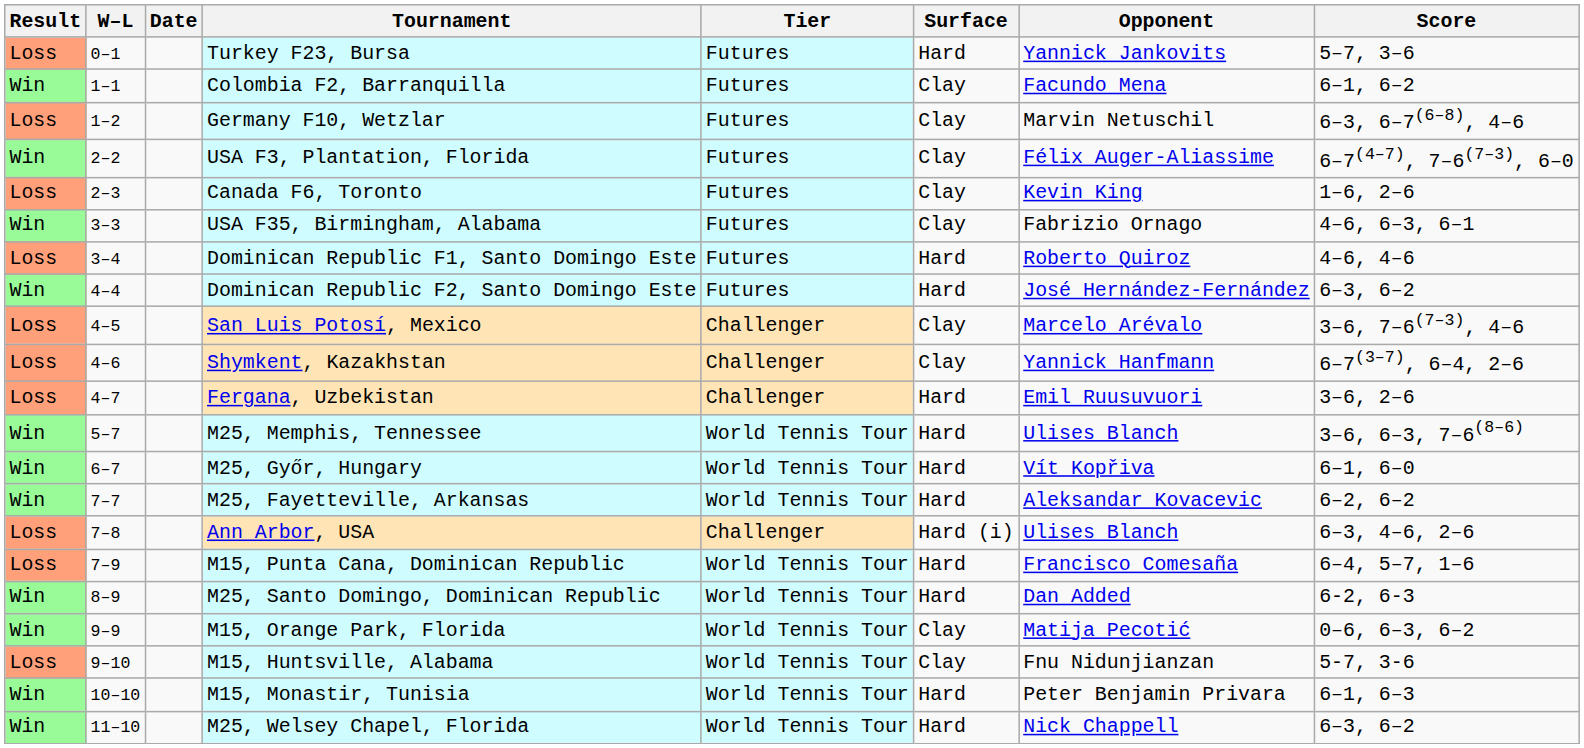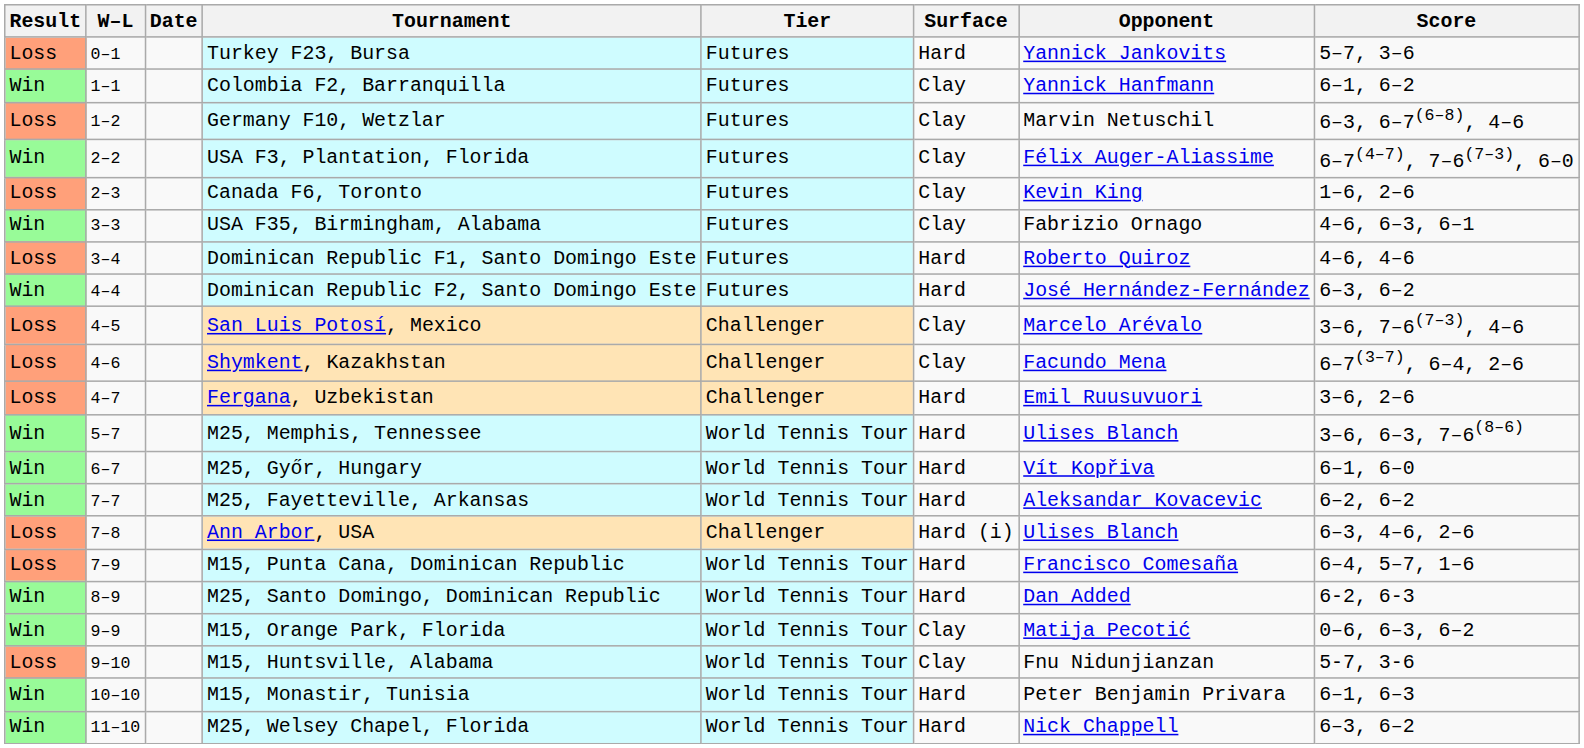Colombia F2, Barranquilla | Opponent: Facundo Mena -> Yannick Hanfmann
Shymkent, Kazakhstan | Opponent: Yannick Hanfmann -> Facundo Mena
